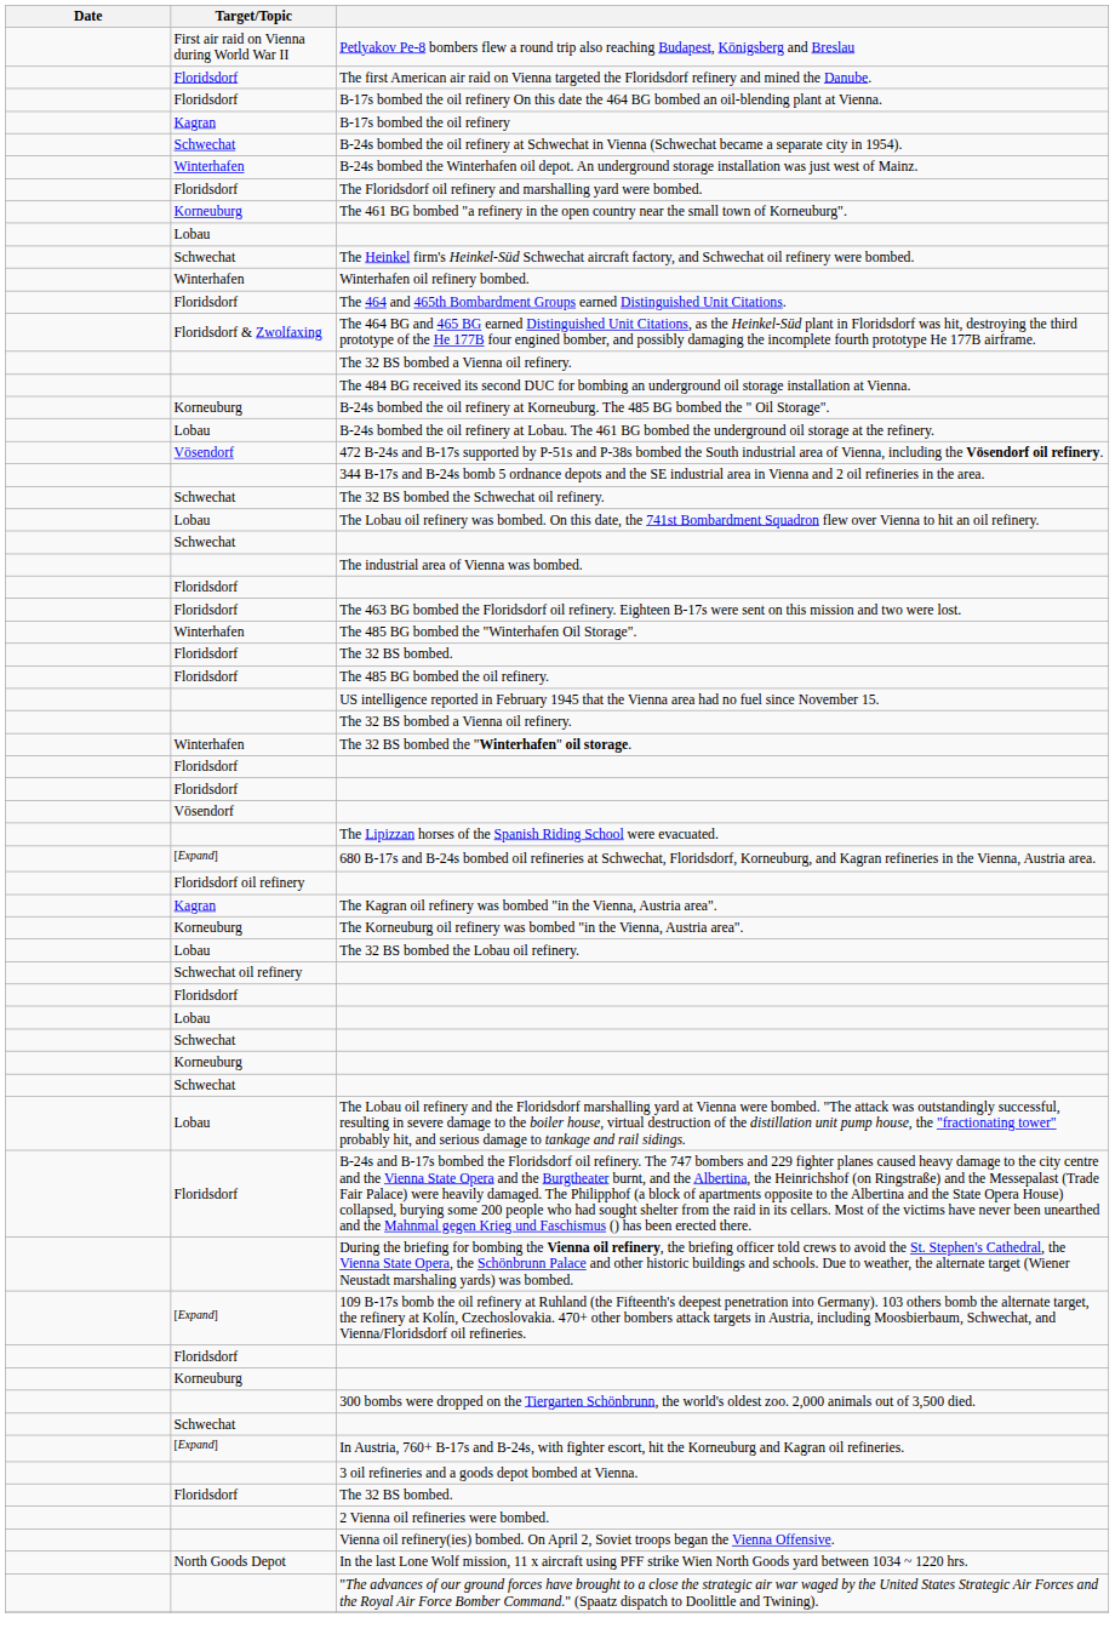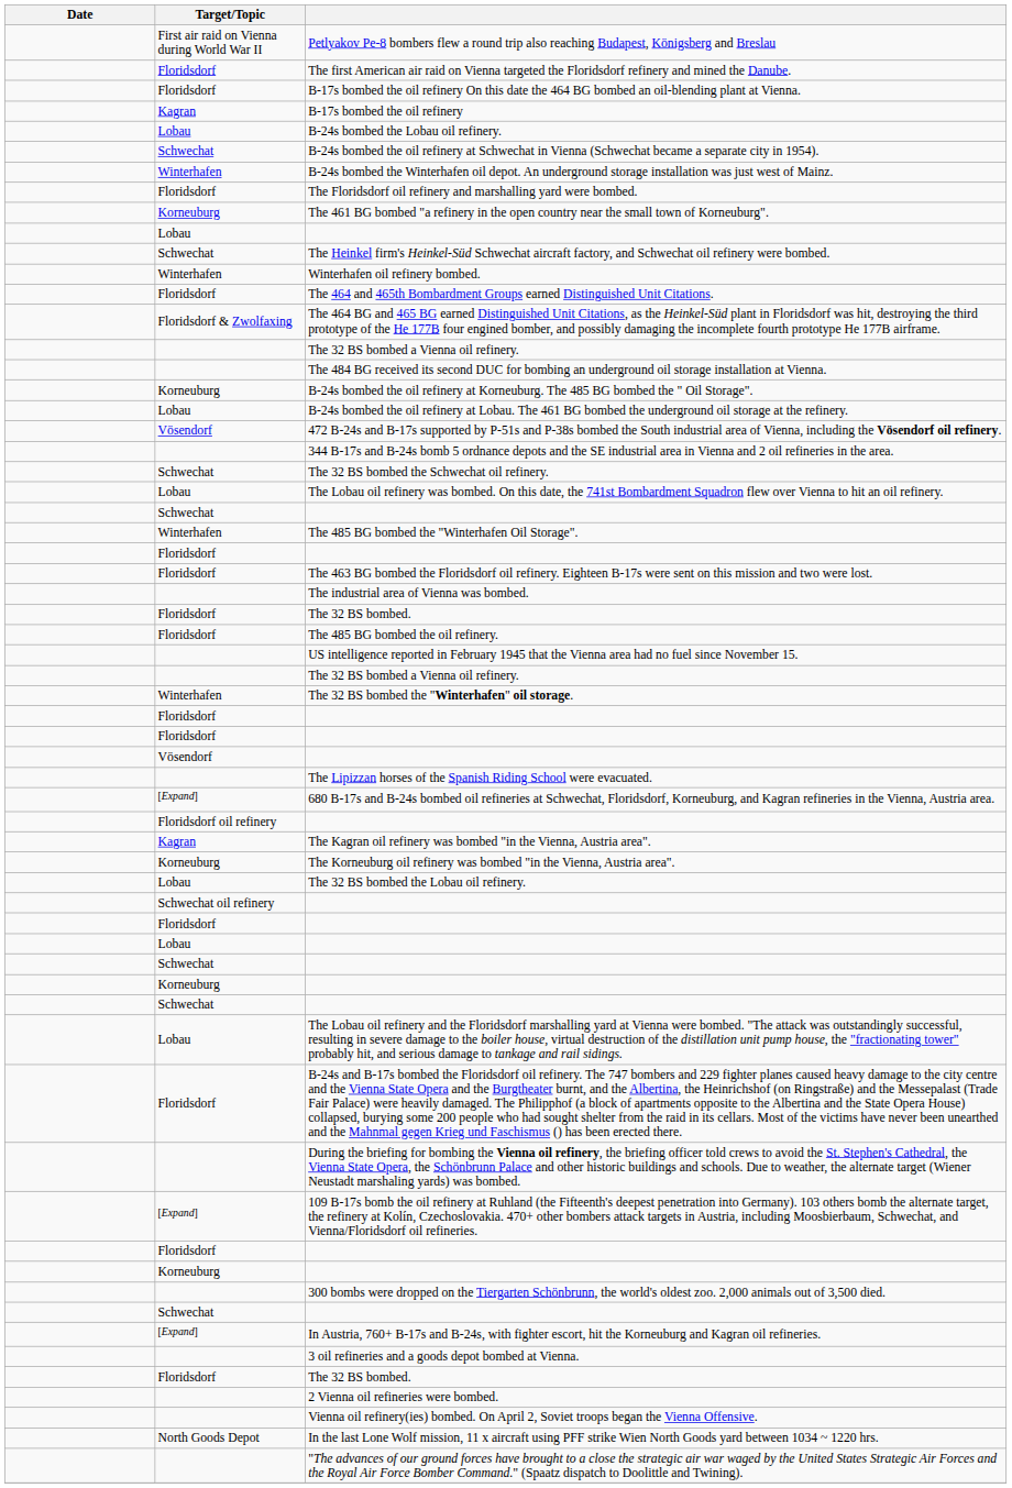+ row: Lobau | B-24s bombed the Lobau oil refinery.
rows swapped: The 485 BG bombed the "Winterhafen Oil Storage". <-> The industrial area of Vienna was bombed.
